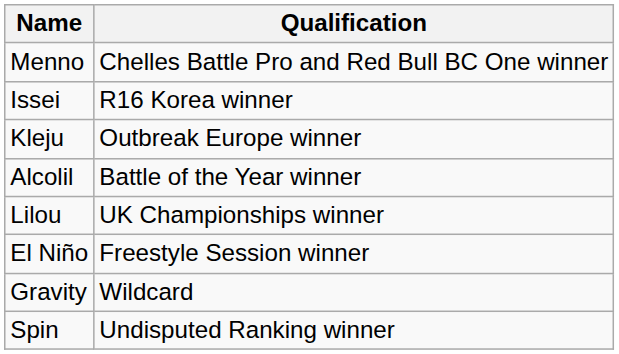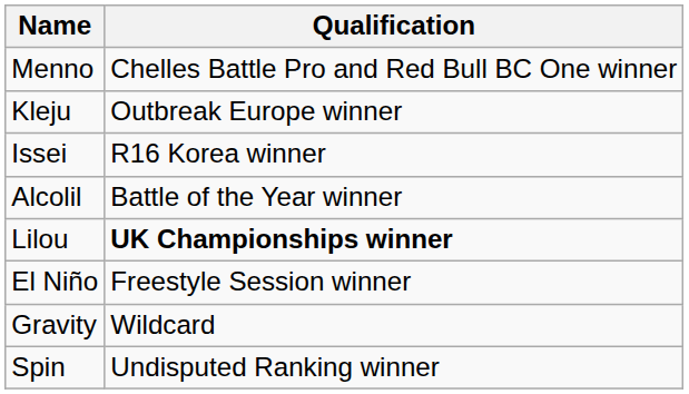rows swapped: Issei <-> Kleju
Lilou | Qualification: normal -> bold
